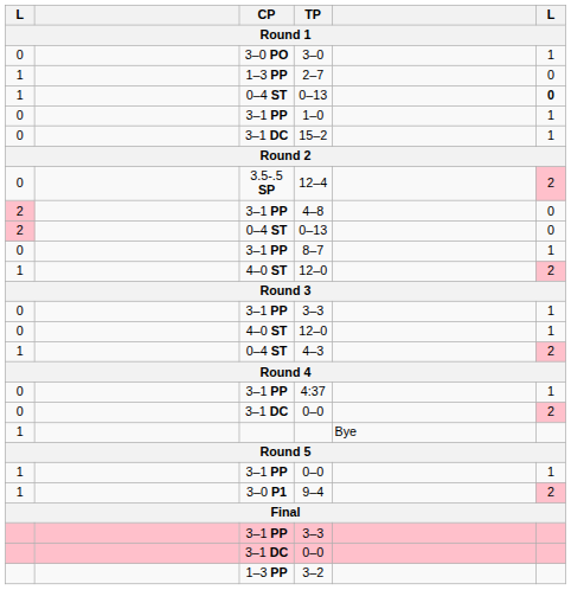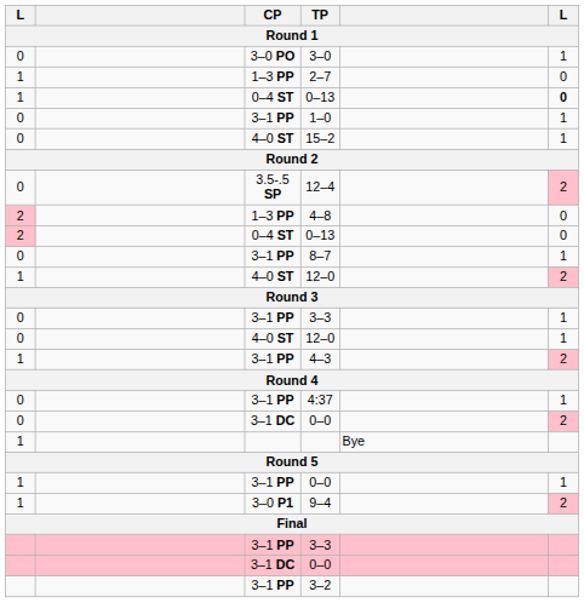15–2 | CP: 3–1 DC -> 4–0 ST
4–8 | CP: 3–1 PP -> 1–3 PP
4–3 | CP: 0–4 ST -> 3–1 PP
3–2 | CP: 1–3 PP -> 3–1 PP
